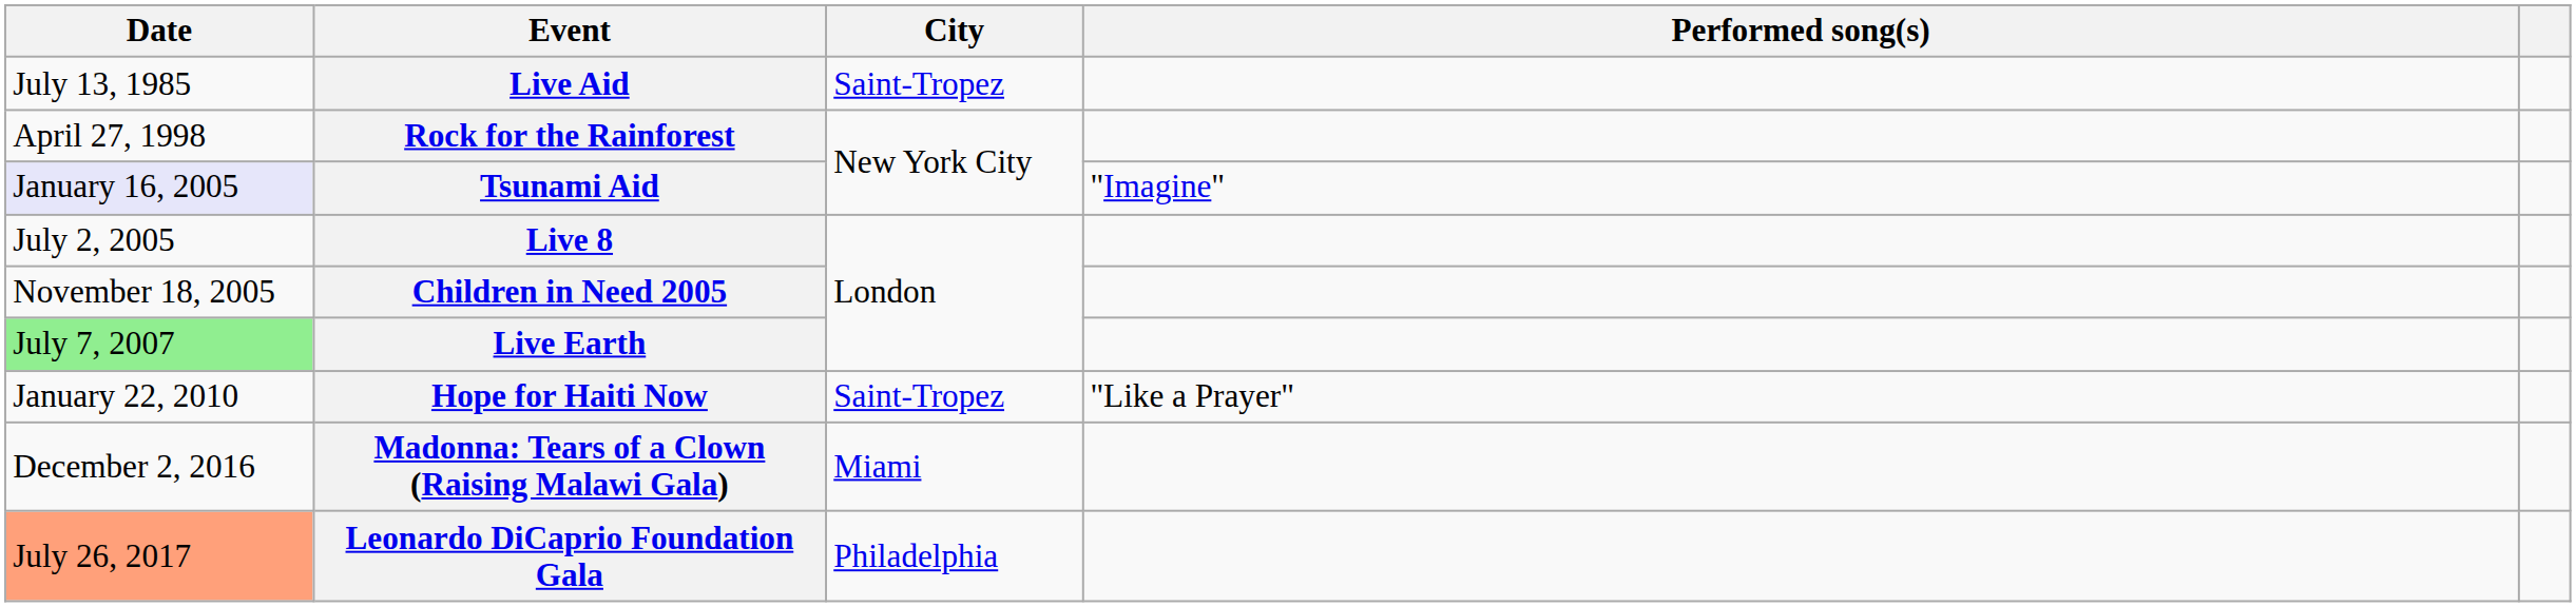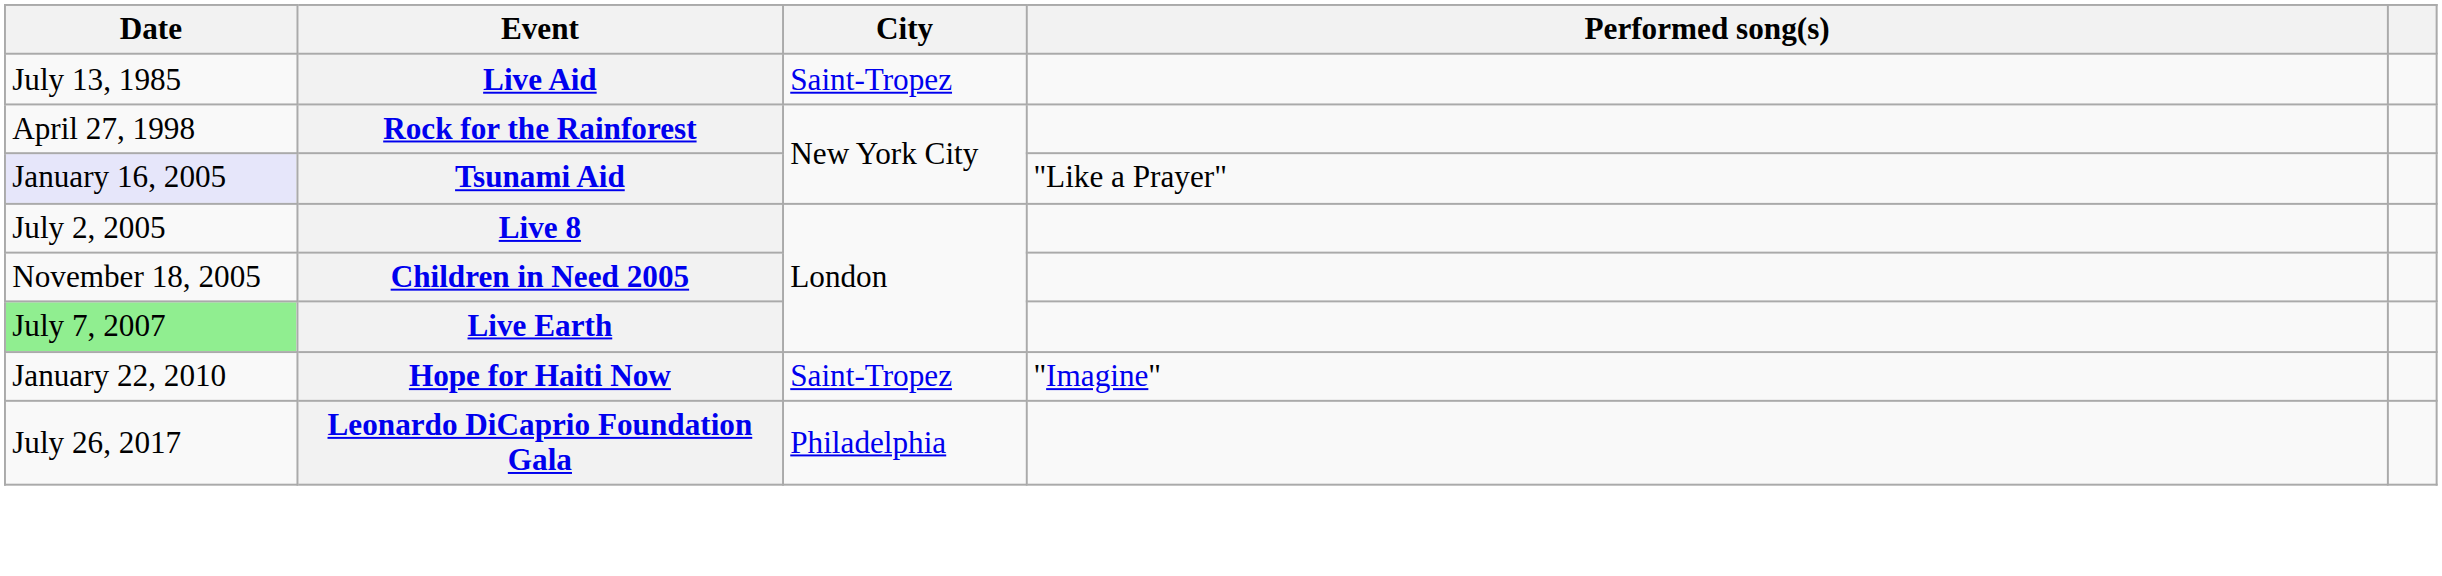Tsunami Aid | Performed song(s): "Imagine" -> "Like a Prayer"
Hope for Haiti Now | Performed song(s): "Like a Prayer" -> "Imagine"
- row: December 2, 2016 | Madonna: Tears of a Clown (Raising Malawi Gala) | Miami
Leonardo DiCaprio Foundation Gala | Date: lightsalmon background -> no background
